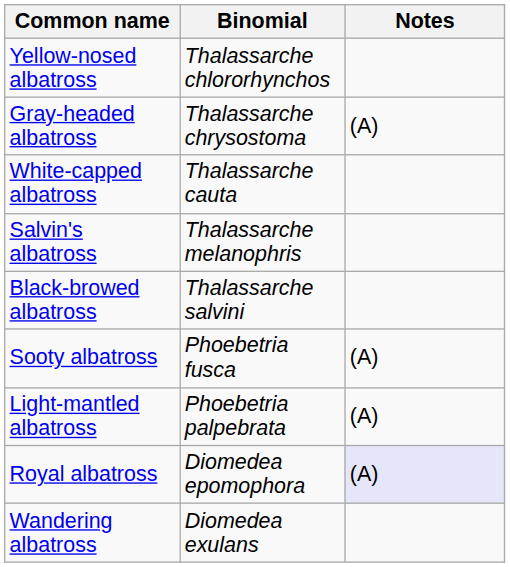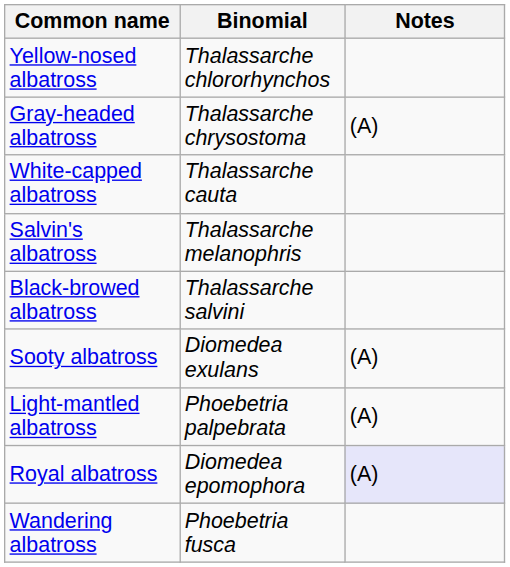Sooty albatross | Binomial: Phoebetria fusca -> Diomedea exulans
Wandering albatross | Binomial: Diomedea exulans -> Phoebetria fusca
